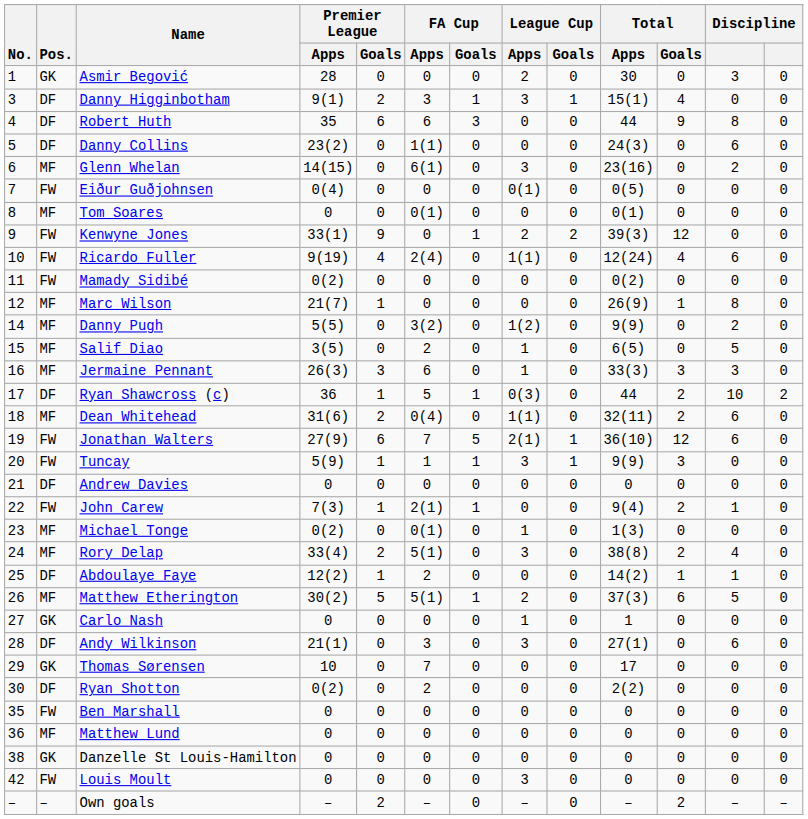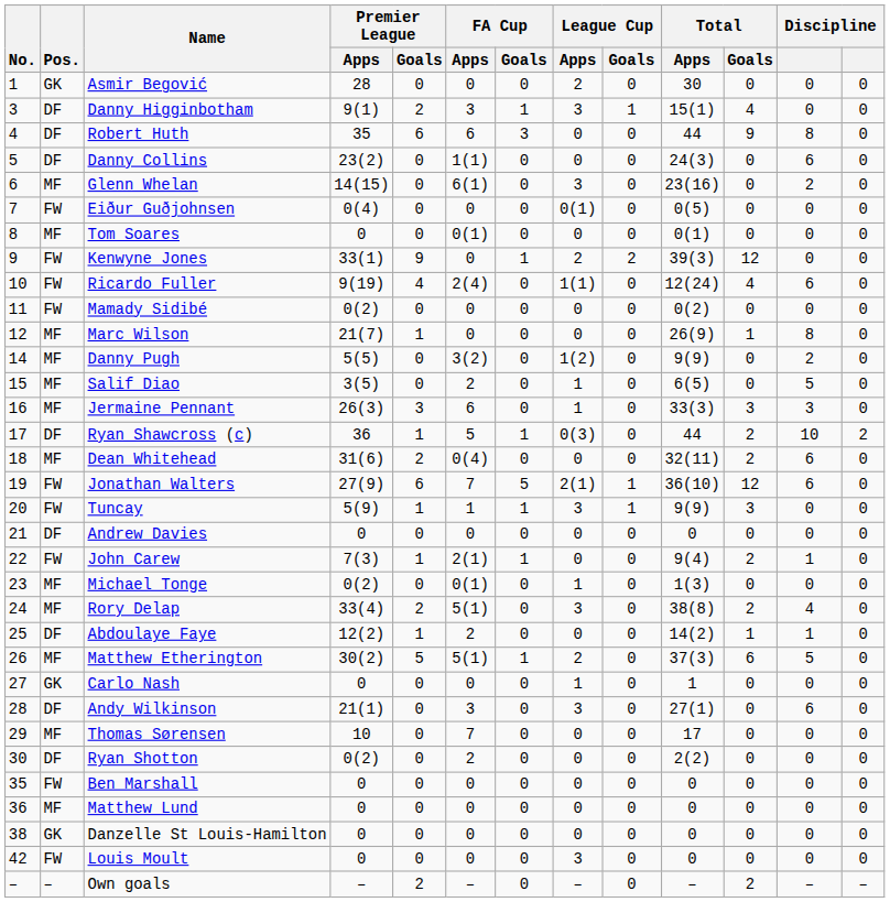Asmir Begović | column 12: 3 -> 0
Dean Whitehead | League Cup / Apps: 1(1) -> 0
Thomas Sørensen | Pos.: GK -> MF
